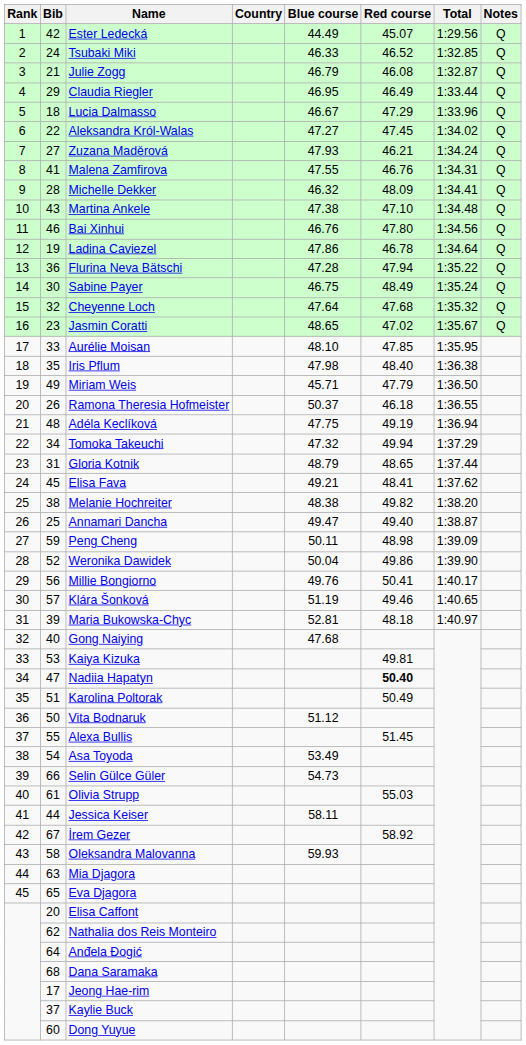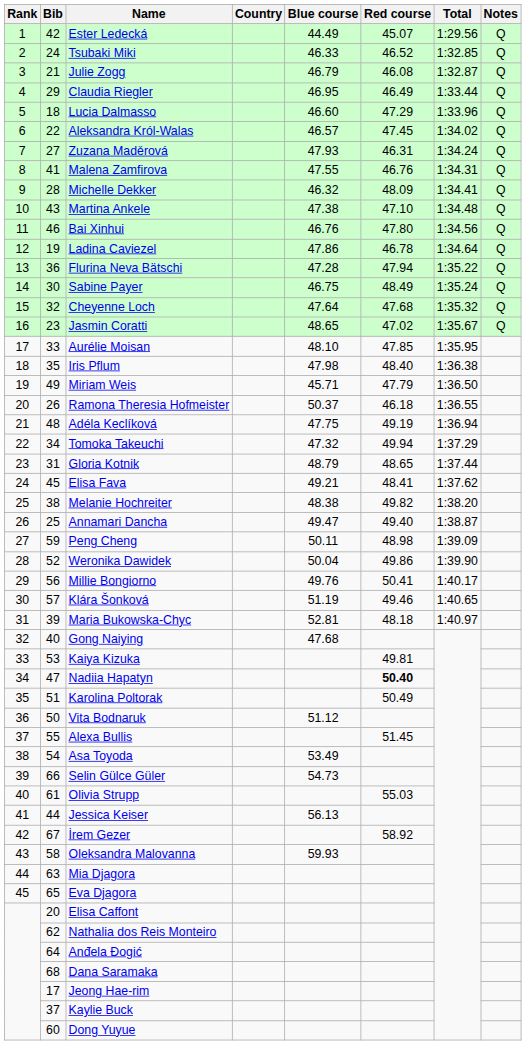Lucia Dalmasso | Blue course: 46.67 -> 46.60
Aleksandra Król-Walas | Blue course: 47.27 -> 46.57
Zuzana Maděrová | Red course: 46.21 -> 46.31
Jessica Keiser | Blue course: 58.11 -> 56.13
